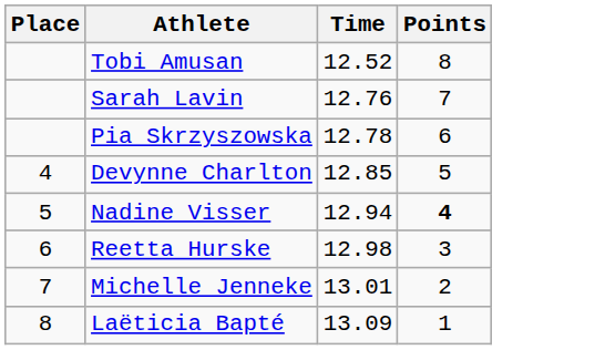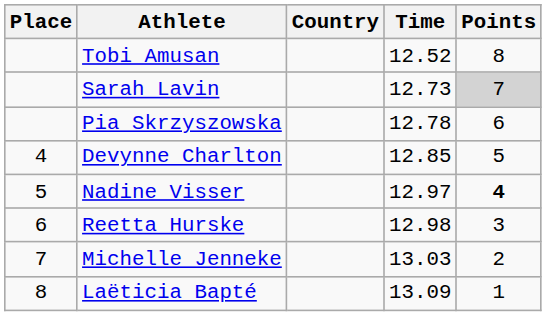+ column: Country
Sarah Lavin | Time: 12.76 -> 12.73
Sarah Lavin | Points: no background -> lightgrey background
Nadine Visser | Time: 12.94 -> 12.97
Michelle Jenneke | Time: 13.01 -> 13.03
